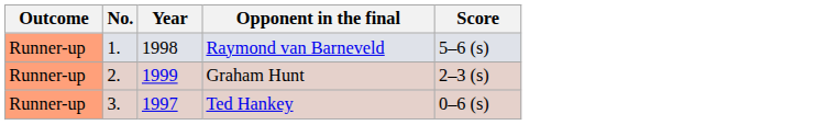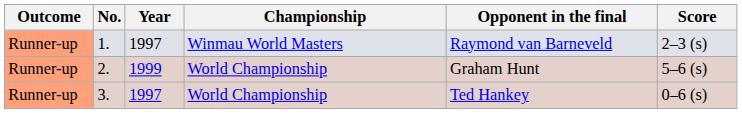+ column: Championship | Winmau World Masters | World Championship | World Championship
1. | Year: 1998 -> 1997
1. | Score: 5–6 (s) -> 2–3 (s)
2. | Score: 2–3 (s) -> 5–6 (s)
